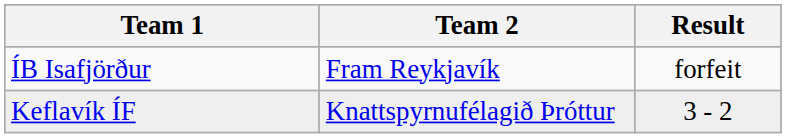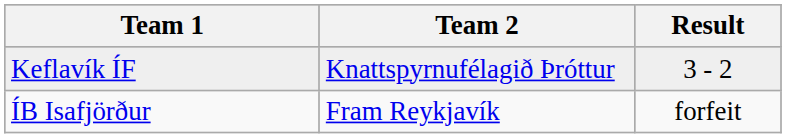rows swapped: ÍB Isafjörður <-> Keflavík ÍF
